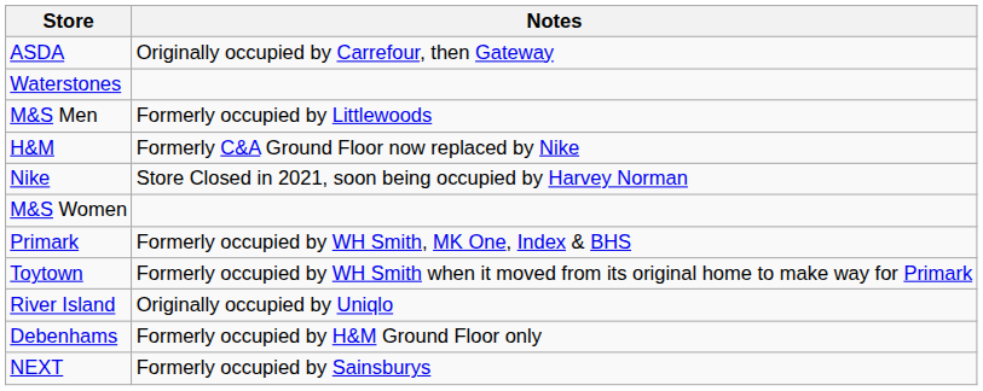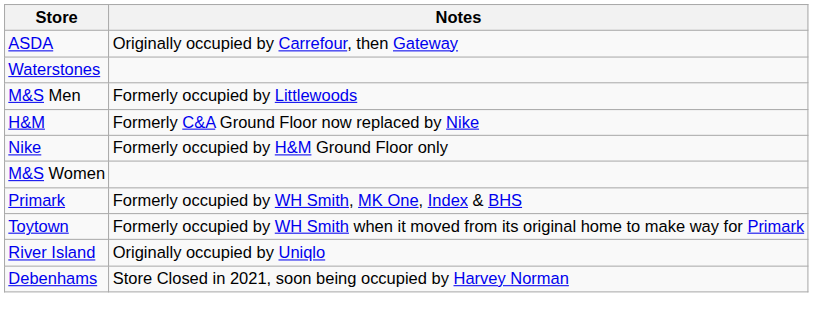Nike | Notes: Store Closed in 2021, soon being occupied by Harvey Norman -> Formerly occupied by H&M Ground Floor only
Debenhams | Notes: Formerly occupied by H&M Ground Floor only -> Store Closed in 2021, soon being occupied by Harvey Norman
- row: NEXT | Formerly occupied by Sainsburys
